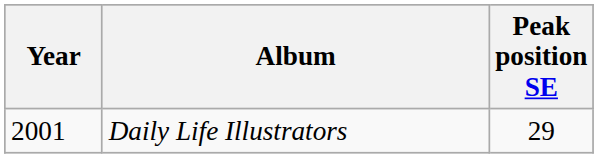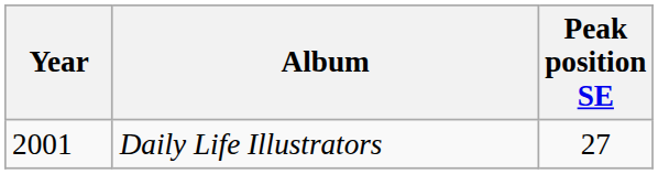Daily Life Illustrators | Peak position SE: 29 -> 27
